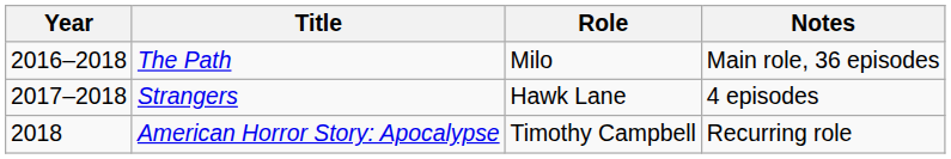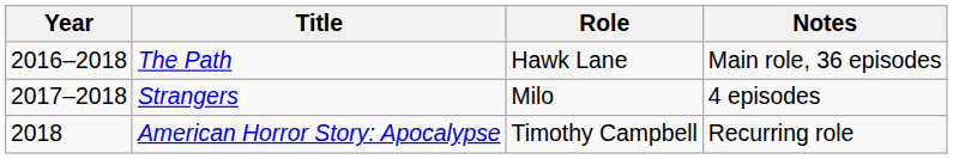The Path | Role: Milo -> Hawk Lane
Strangers | Role: Hawk Lane -> Milo
